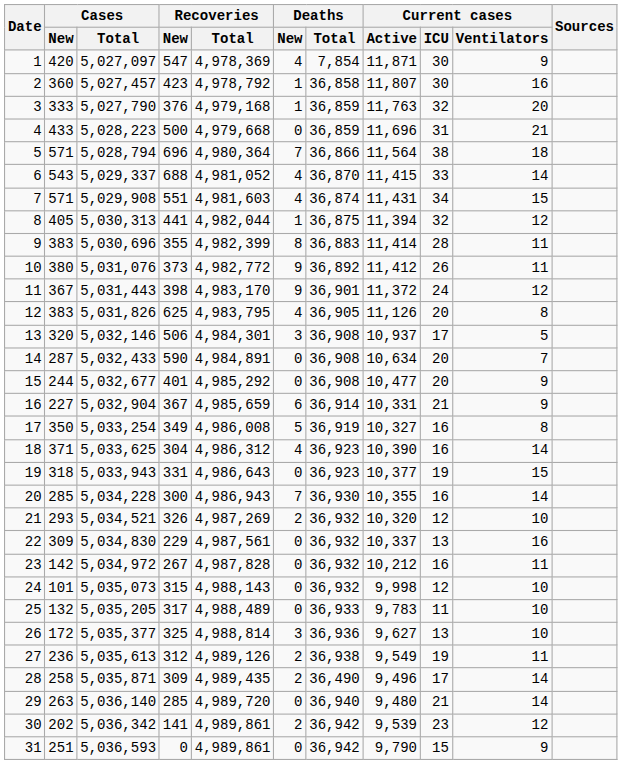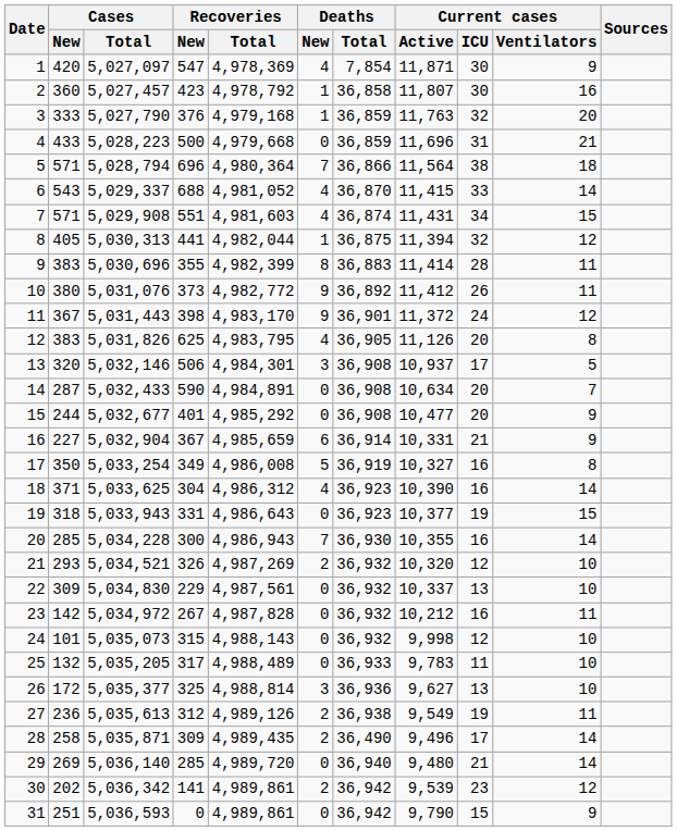22 | Current cases / Ventilators: 16 -> 10
29 | Cases / New: 263 -> 269
